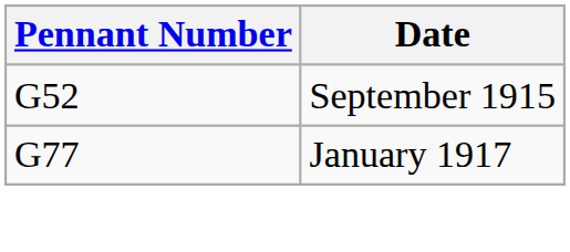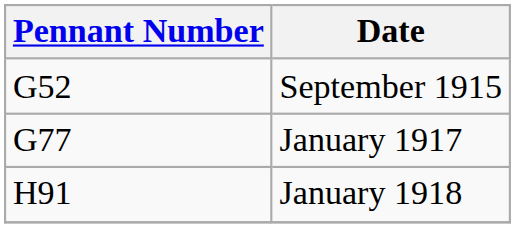+ row: H91 | January 1918
